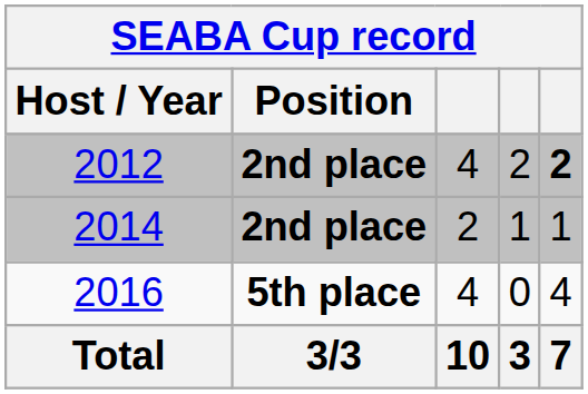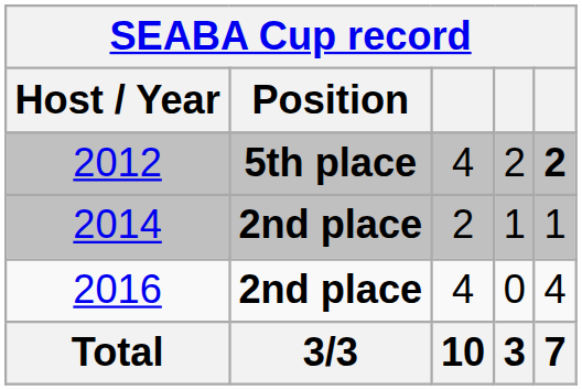2012 | Position: 2nd place -> 5th place
2016 | Position: 5th place -> 2nd place
